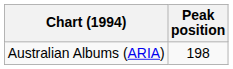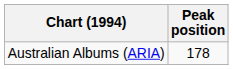Australian Albums (ARIA) | Peak position: 198 -> 178
